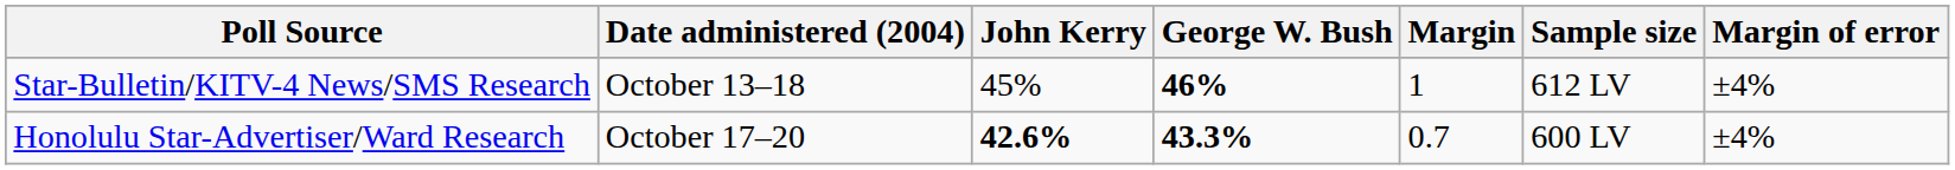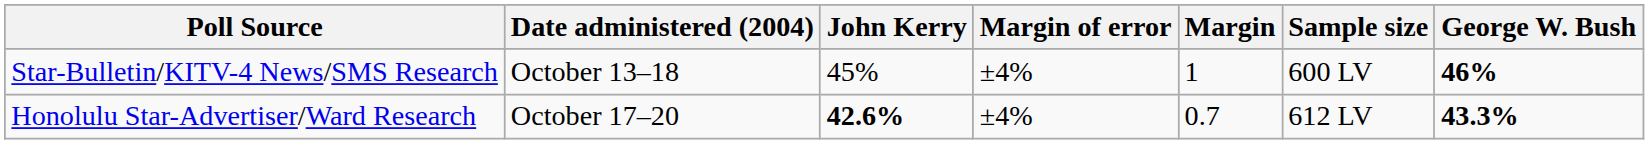columns swapped: George W. Bush <-> Margin of error
Star-Bulletin/KITV-4 News/SMS Research | Sample size: 612 LV -> 600 LV
Honolulu Star-Advertiser/Ward Research | Sample size: 600 LV -> 612 LV
